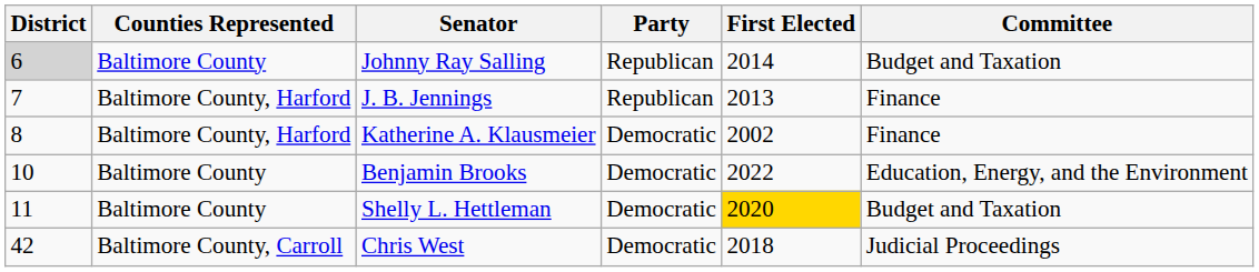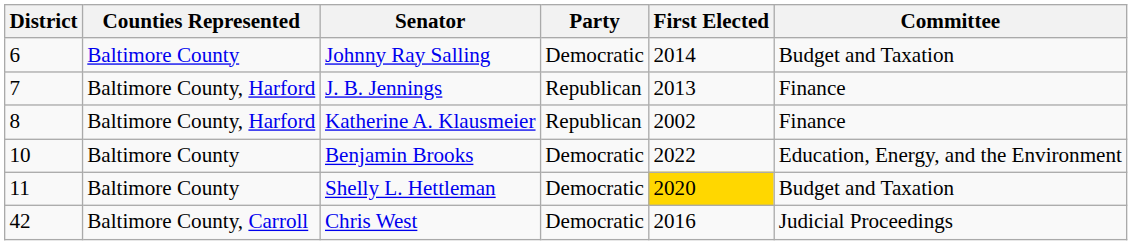Johnny Ray Salling | District: lightgrey background -> no background
Johnny Ray Salling | Party: Republican -> Democratic
Katherine A. Klausmeier | Party: Democratic -> Republican
Chris West | First Elected: 2018 -> 2016
